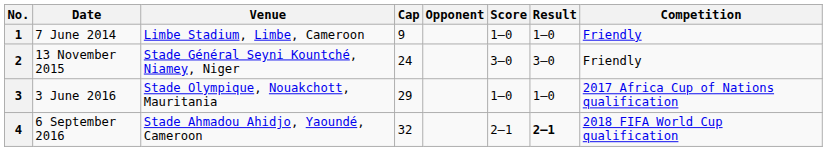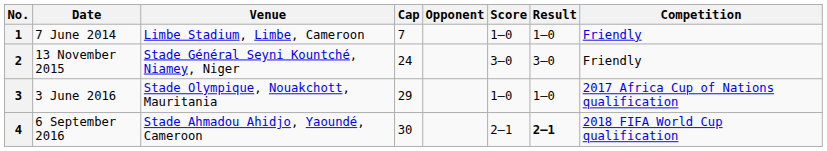1 | Cap: 9 -> 7
4 | Cap: 32 -> 30
